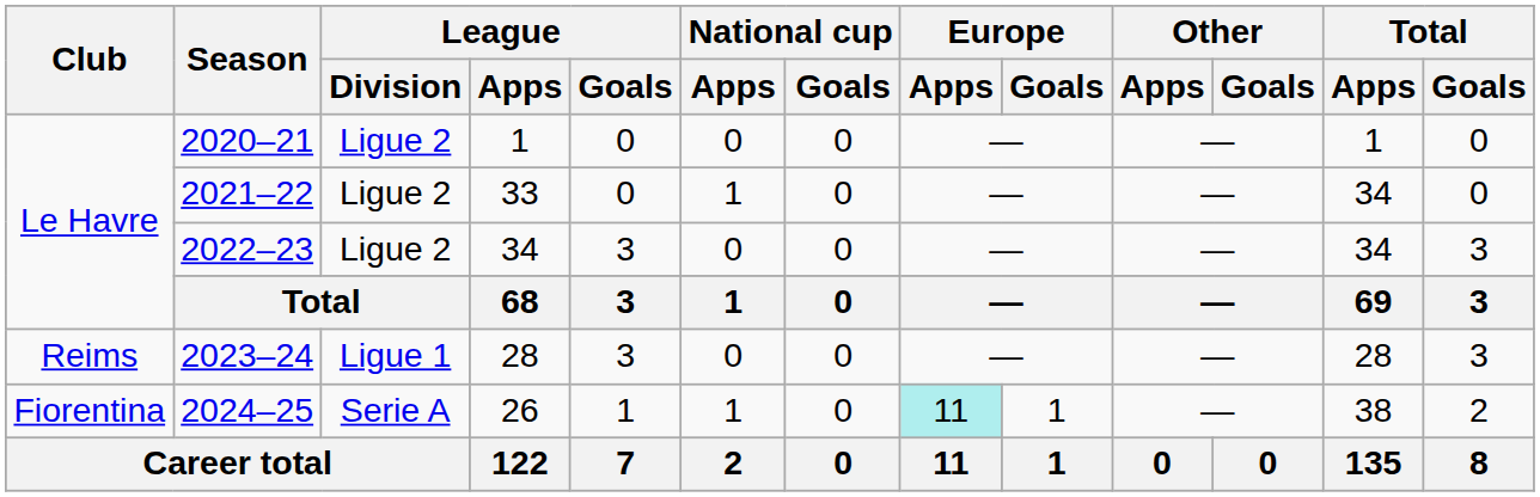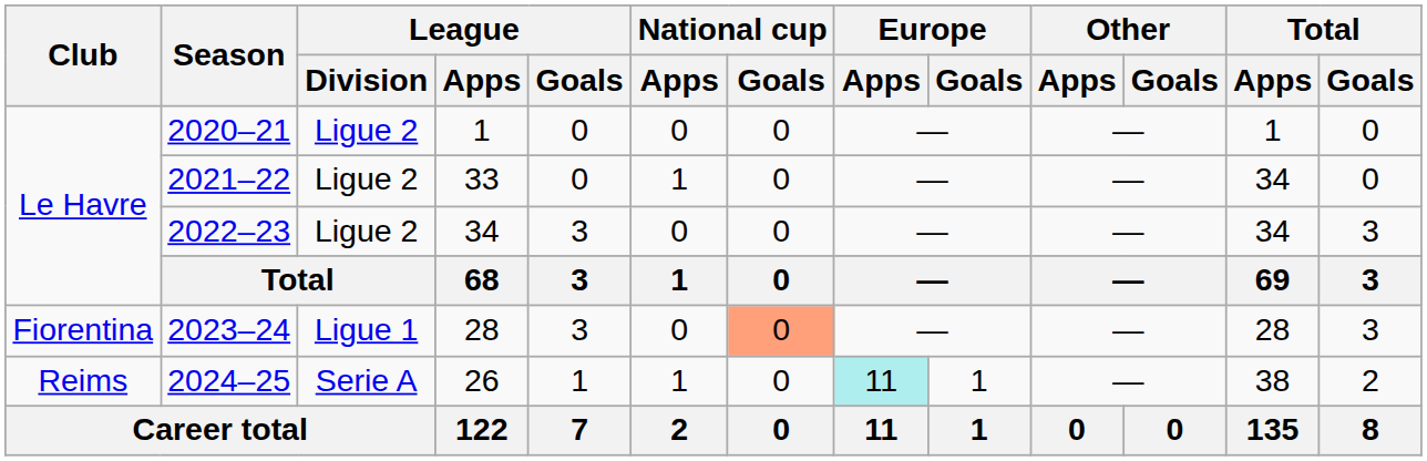2023–24 | Club: Reims -> Fiorentina
2023–24 | National cup / Goals: no background -> lightsalmon background
2024–25 | Club: Fiorentina -> Reims
